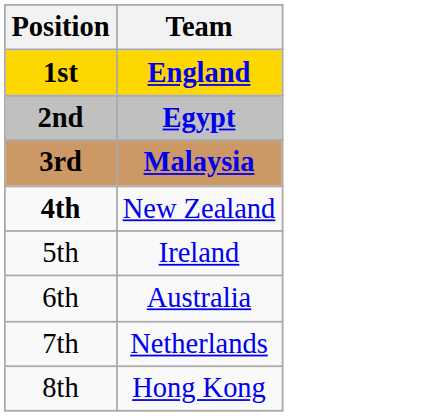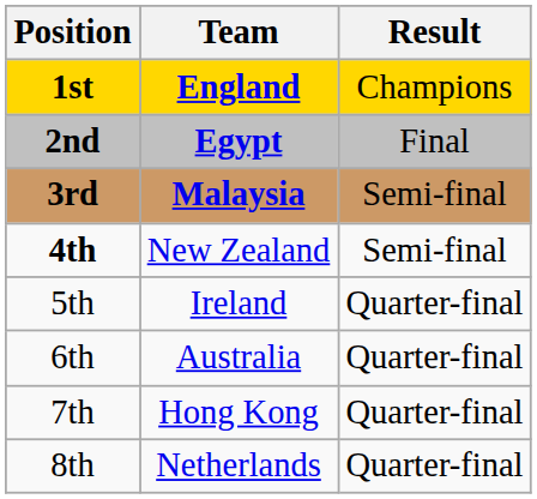+ column: Result | Champions | Final | Semi-final | Semi-final | Quarter-final | Quarter-final | Quarter-final | Quarter-final
7th | Team: Netherlands -> Hong Kong
8th | Team: Hong Kong -> Netherlands
